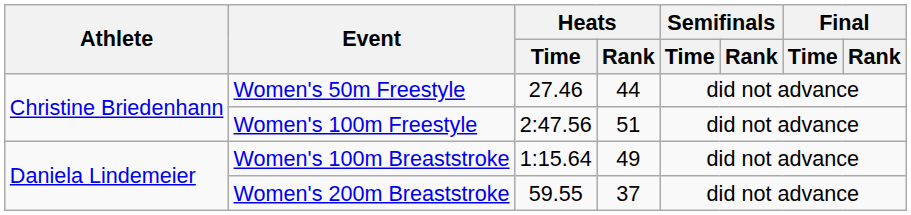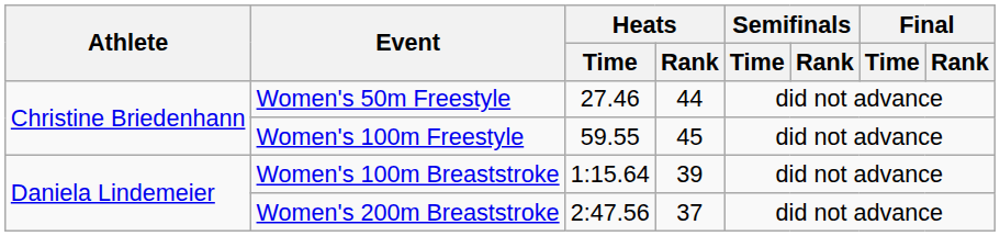Women's 100m Freestyle | Heats / Time: 2:47.56 -> 59.55
Women's 100m Freestyle | Heats / Rank: 51 -> 45
Women's 100m Breaststroke | Heats / Rank: 49 -> 39
Women's 200m Breaststroke | Heats / Time: 59.55 -> 2:47.56
